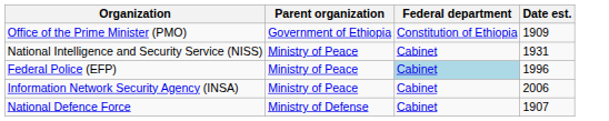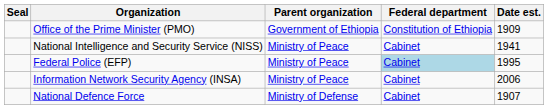+ column: Seal
National Intelligence and Security Service (NISS) | Date est.: 1931 -> 1941
Federal Police (EFP) | Date est.: 1996 -> 1995
